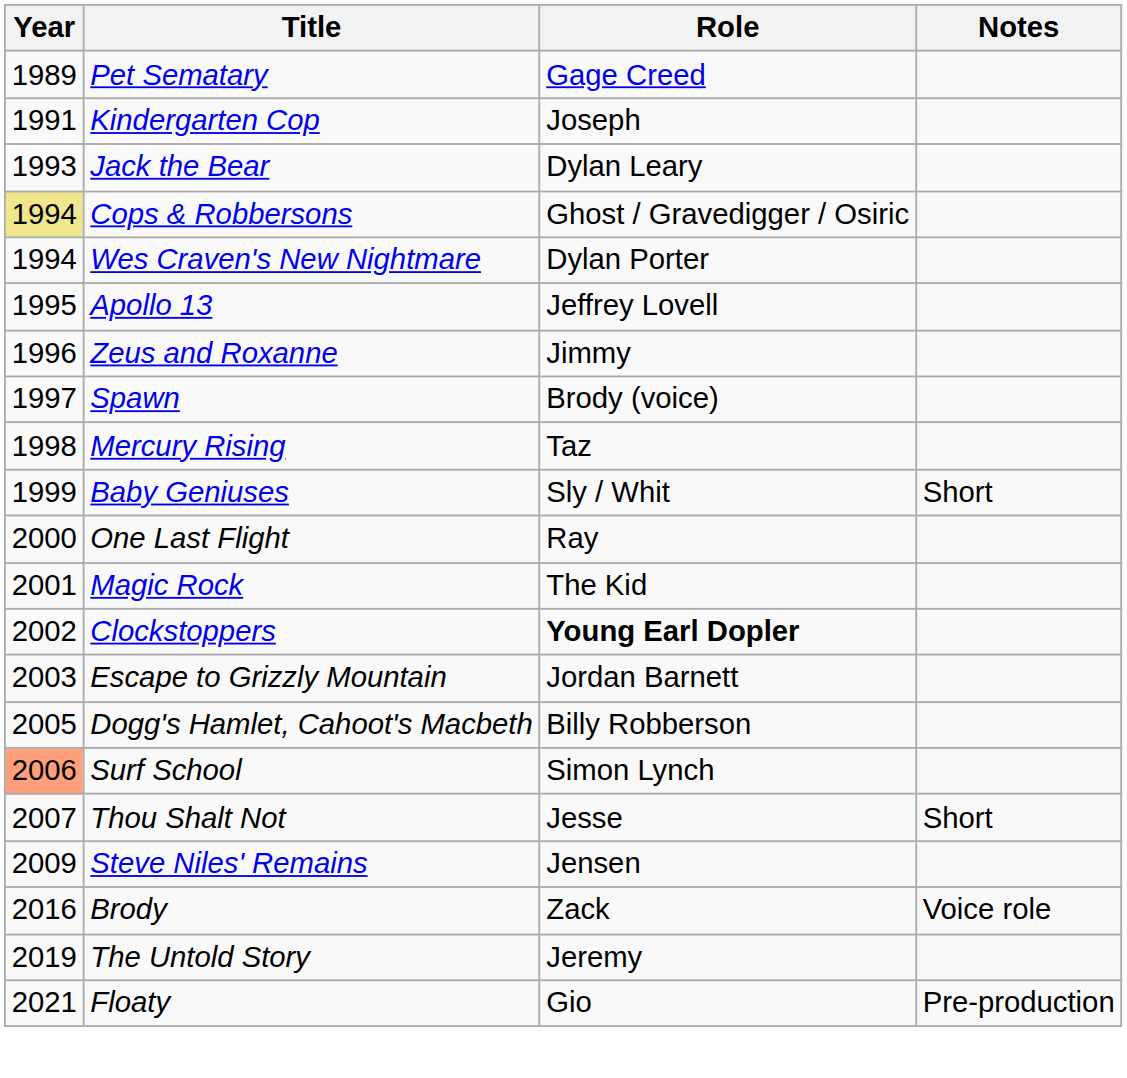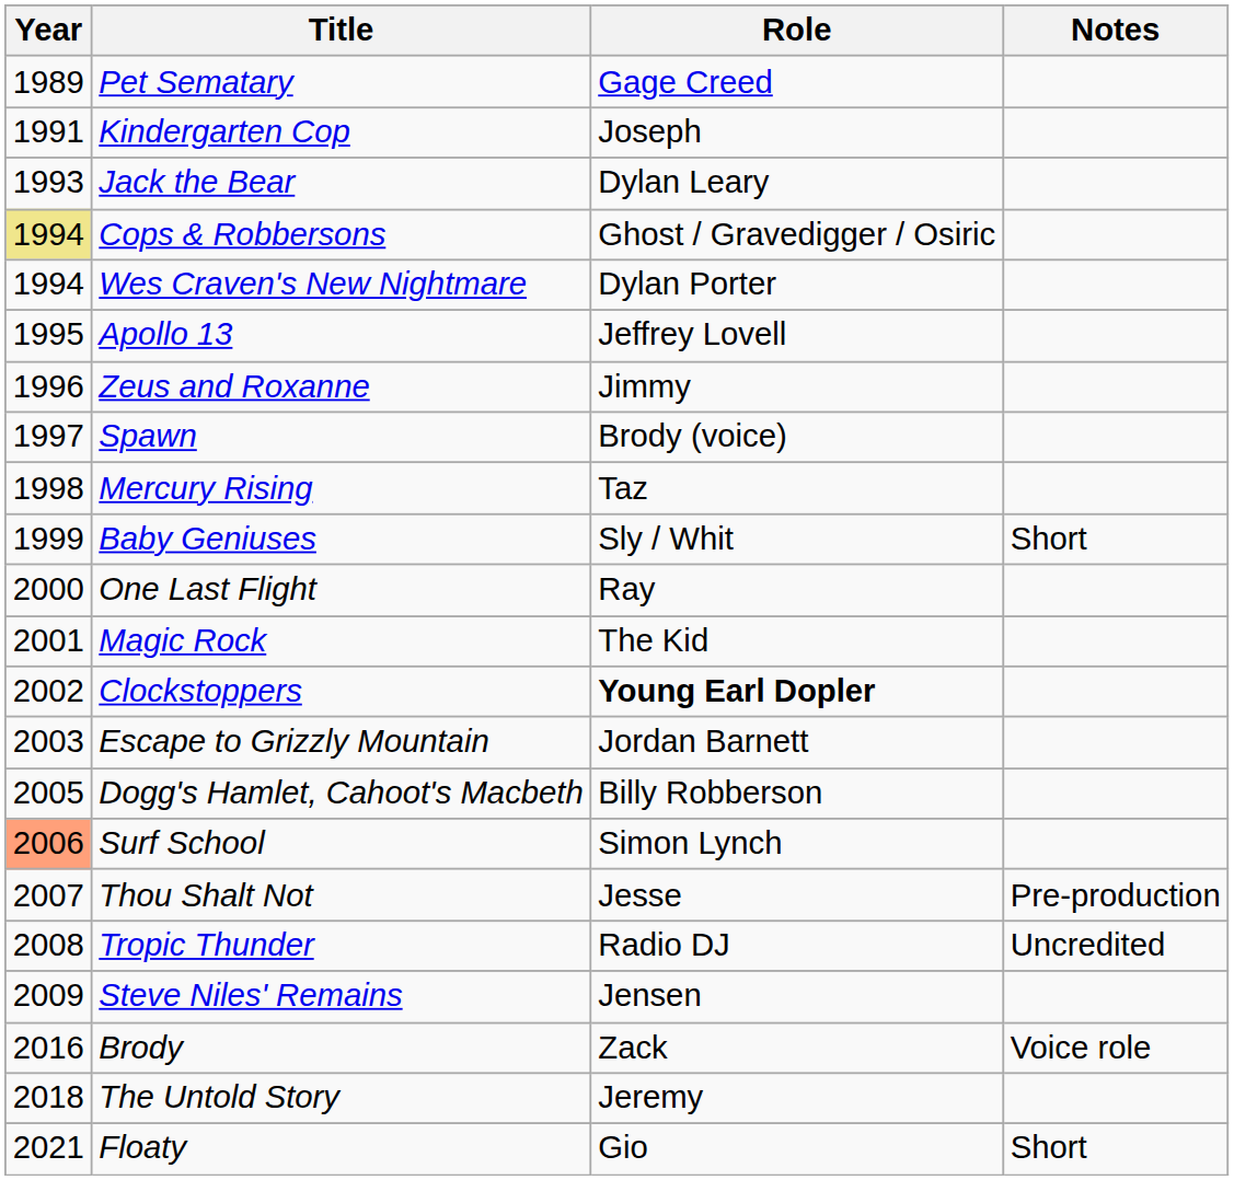Thou Shalt Not | Notes: Short -> Pre-production
+ row: 2008 | Tropic Thunder | Radio DJ | Uncredited
The Untold Story | Year: 2019 -> 2018
Floaty | Notes: Pre-production -> Short
